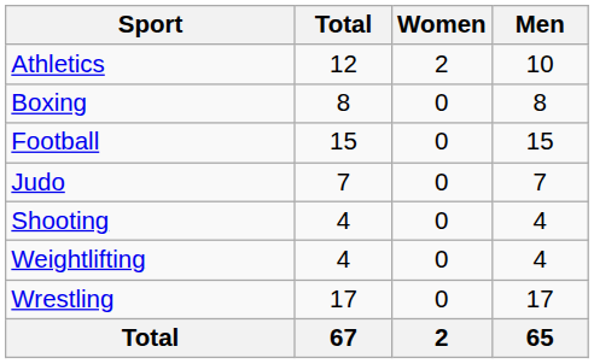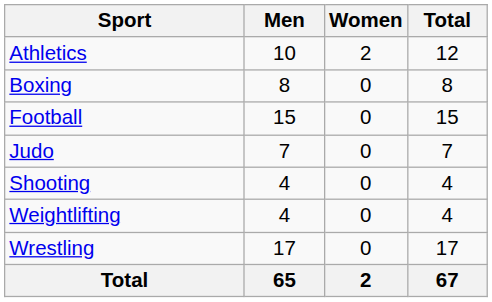columns swapped: Men <-> Total
